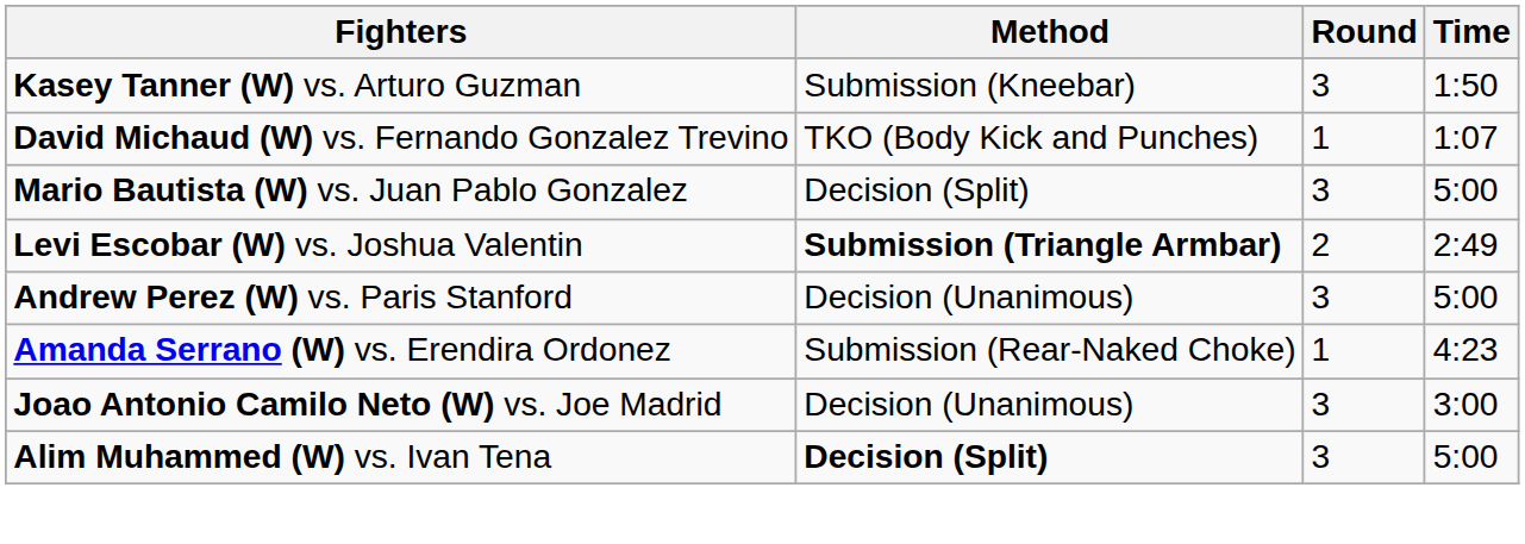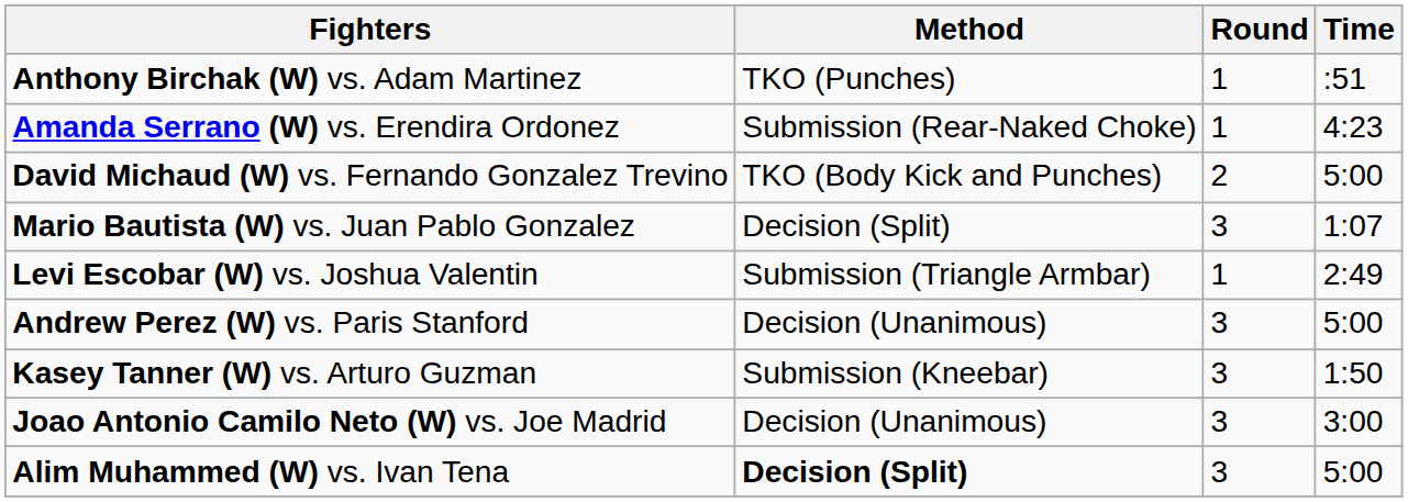+ row: Anthony Birchak (W) vs. Adam Martinez | TKO (Punches) | 1 | :51
rows swapped: Amanda Serrano (W) vs. Erendira Ordonez <-> Kasey Tanner (W) vs. Arturo Guzman
David Michaud (W) vs. Fernando Gonzalez Trevino | Round: 1 -> 2
David Michaud (W) vs. Fernando Gonzalez Trevino | Time: 1:07 -> 5:00
Mario Bautista (W) vs. Juan Pablo Gonzalez | Time: 5:00 -> 1:07
Levi Escobar (W) vs. Joshua Valentin | Method: bold -> normal
Levi Escobar (W) vs. Joshua Valentin | Round: 2 -> 1
